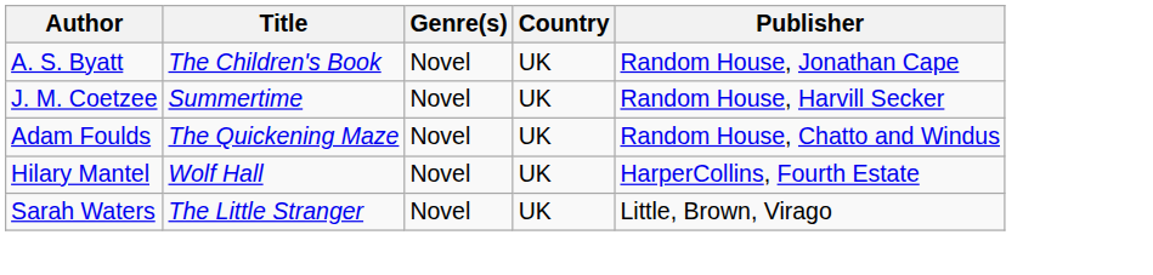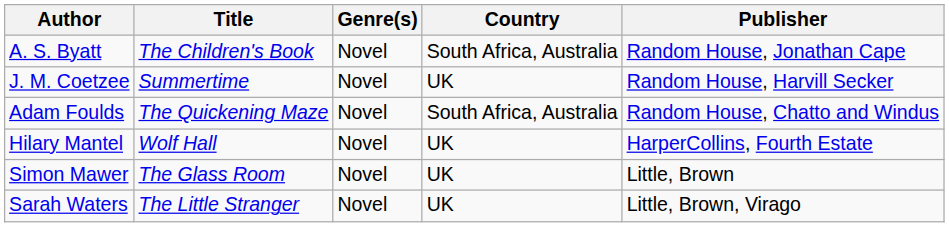A. S. Byatt | Country: UK -> South Africa, Australia
Adam Foulds | Country: UK -> South Africa, Australia
+ row: Simon Mawer | The Glass Room | Novel | UK | Little, Brown
